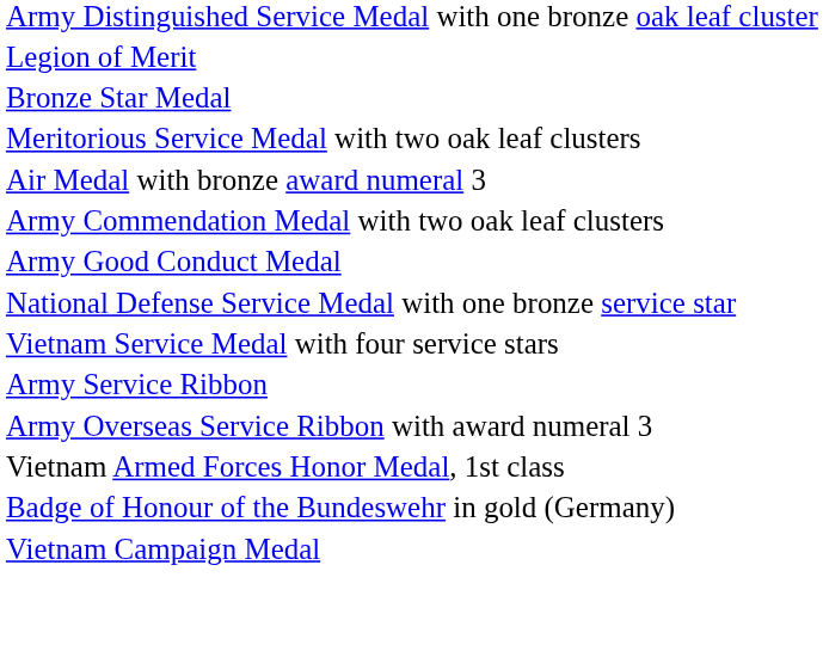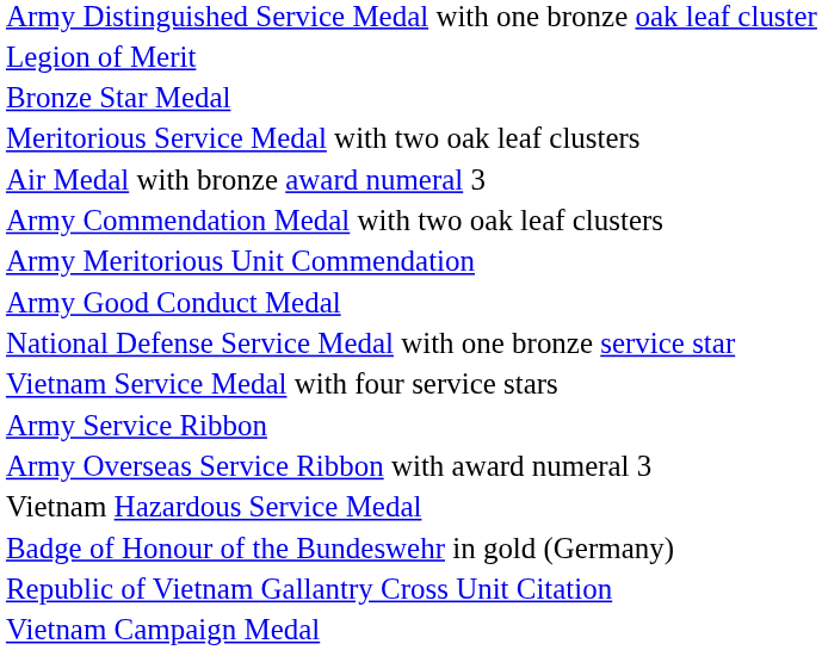+ row: Army Meritorious Unit Commendation
+ row: Vietnam Hazardous Service Medal
- row: Vietnam Armed Forces Honor Medal, 1st class
+ row: Republic of Vietnam Gallantry Cross Unit Citation
